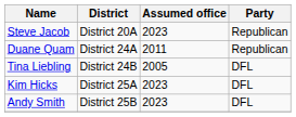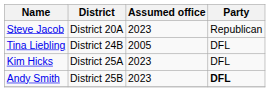- row: Duane Quam | District 24A | 2011 | Republican
Andy Smith | Party: normal -> bold
